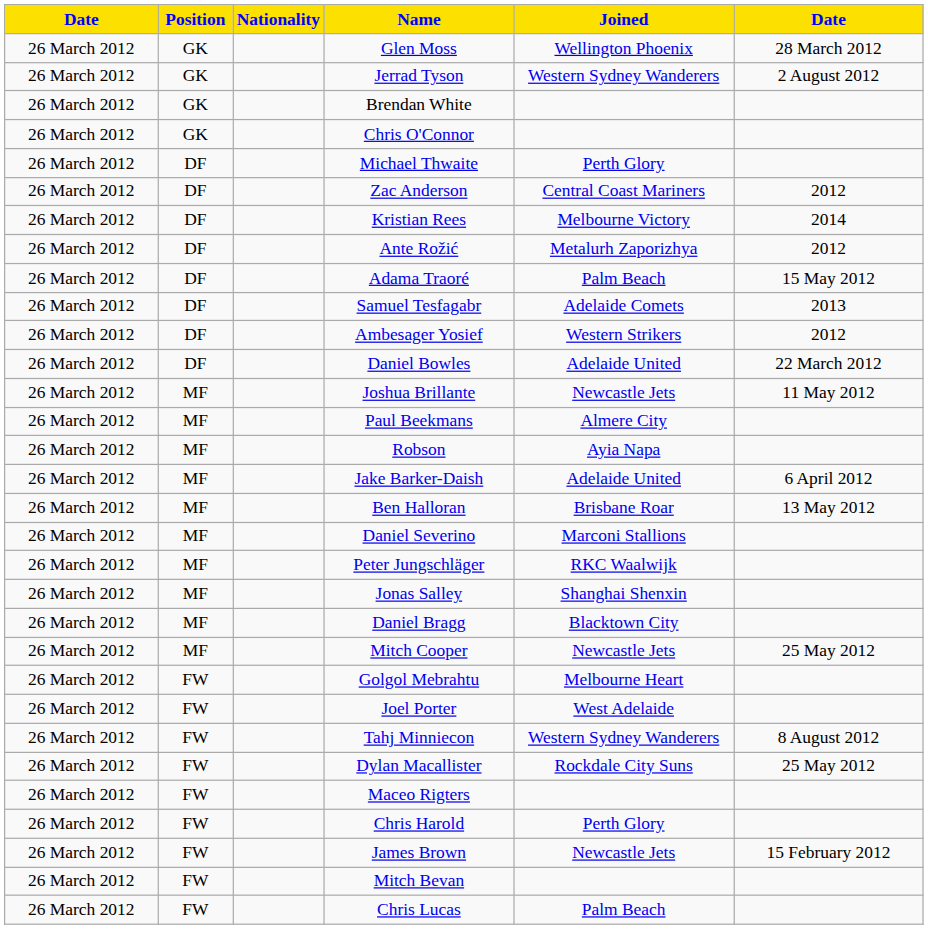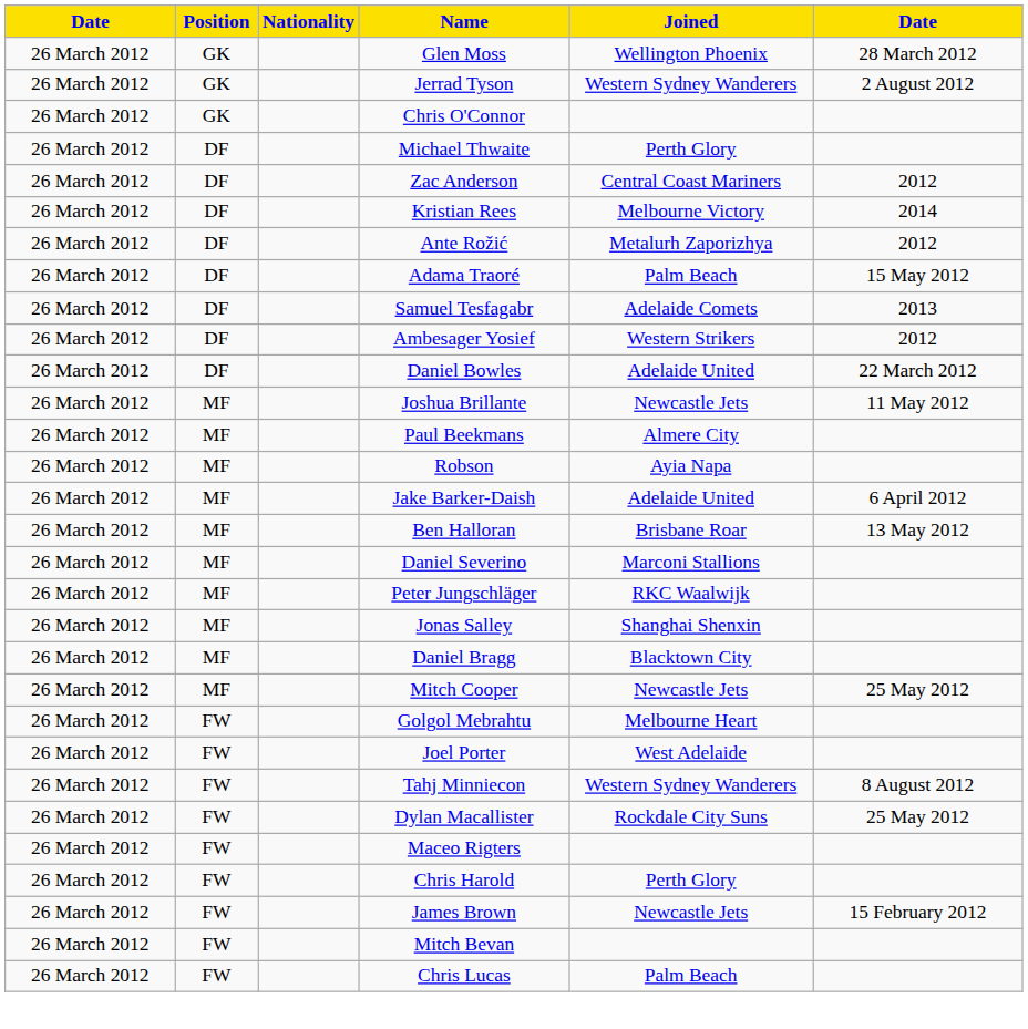- row: 26 March 2012 | GK | Brendan White
